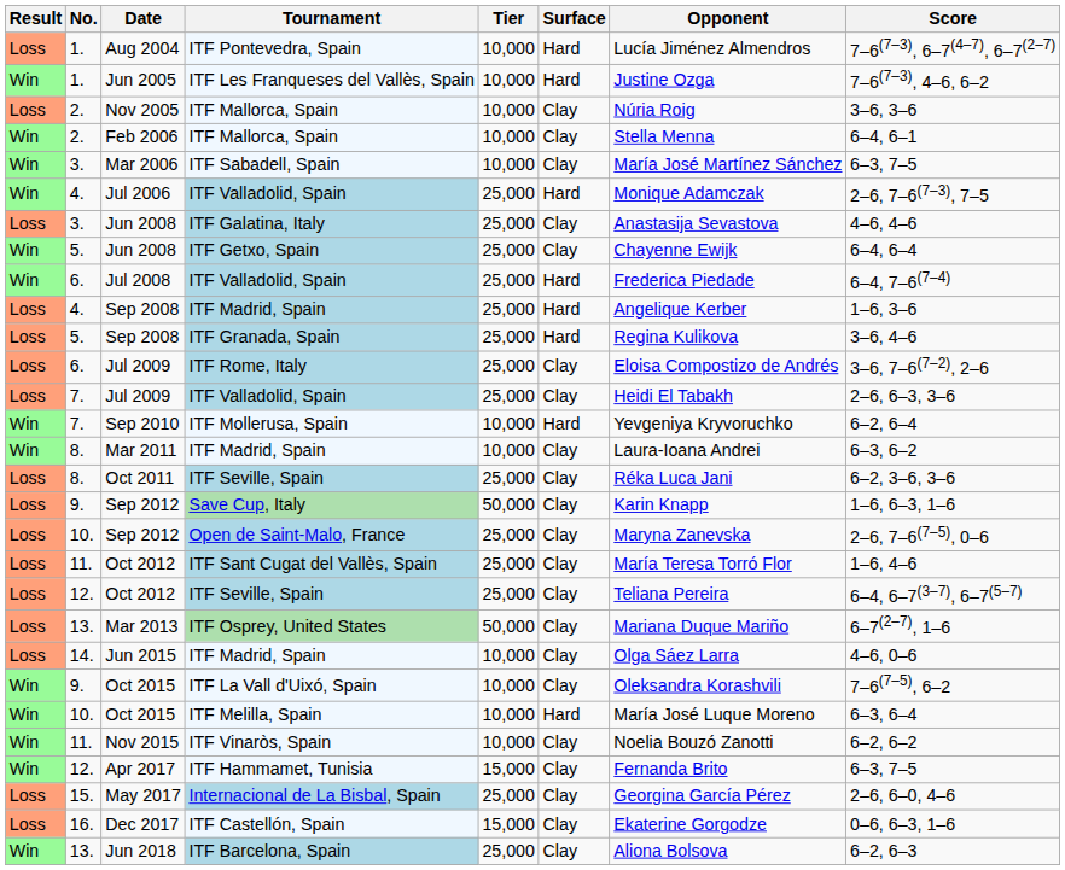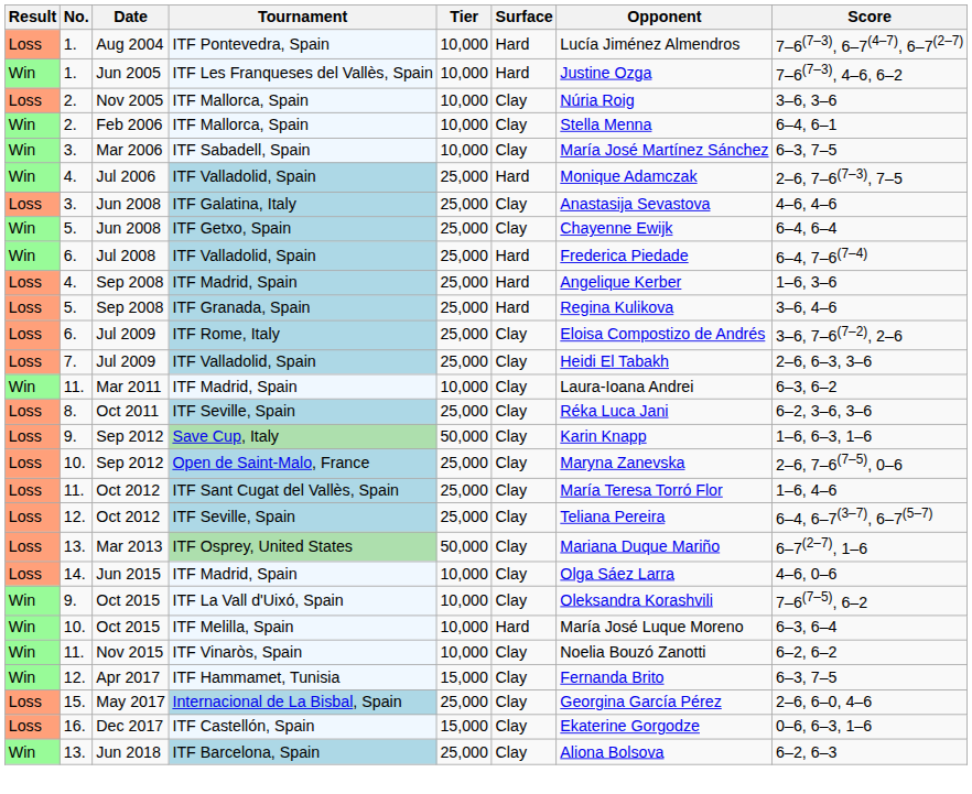- row: Win | 7. | Sep 2010 | ITF Mollerusa, Spain | 10,000 | Hard | Yevgeniya Kryvoruchko | 6–2, 6–4
Mar 2011 | No.: 8. -> 11.
